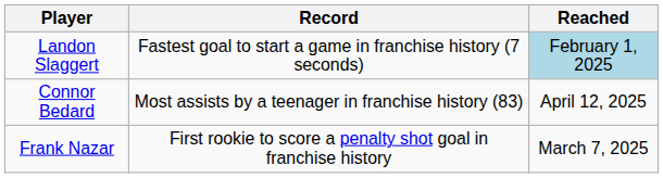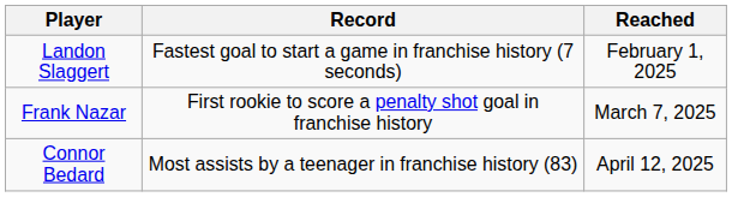Landon Slaggert | Reached: lightblue background -> no background
rows swapped: Frank Nazar <-> Connor Bedard
